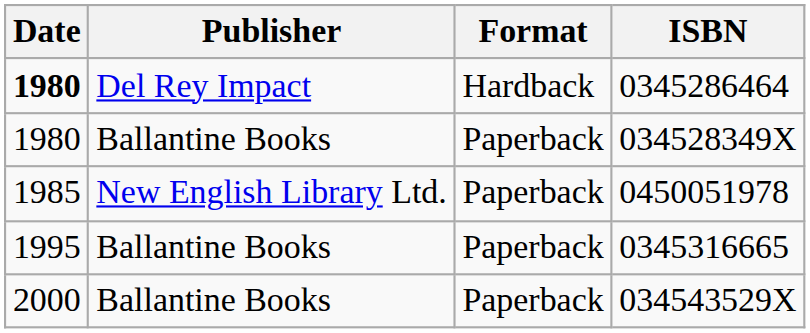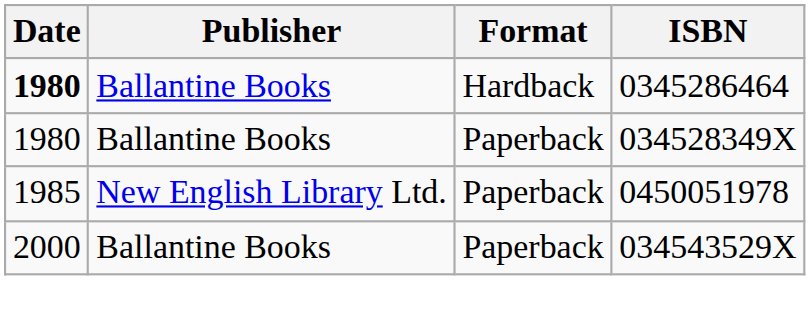0345286464 | Publisher: Del Rey Impact -> Ballantine Books
- row: 1995 | Ballantine Books | Paperback | 0345316665
